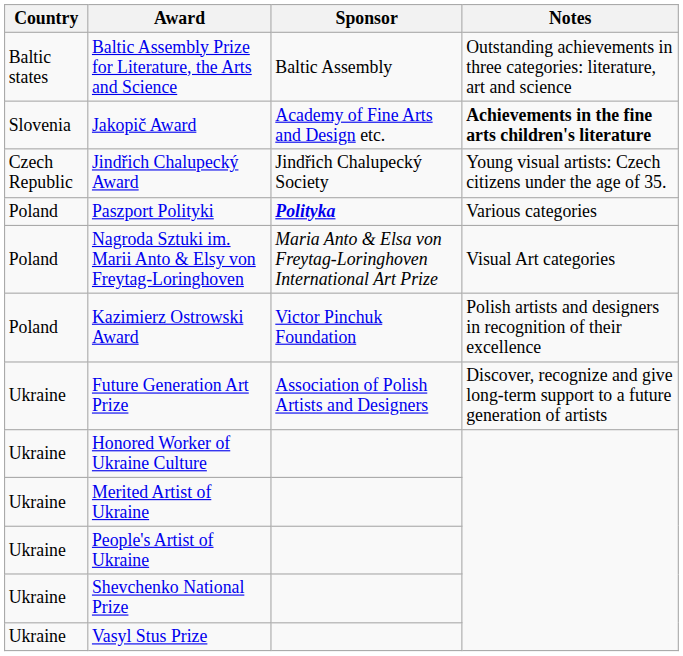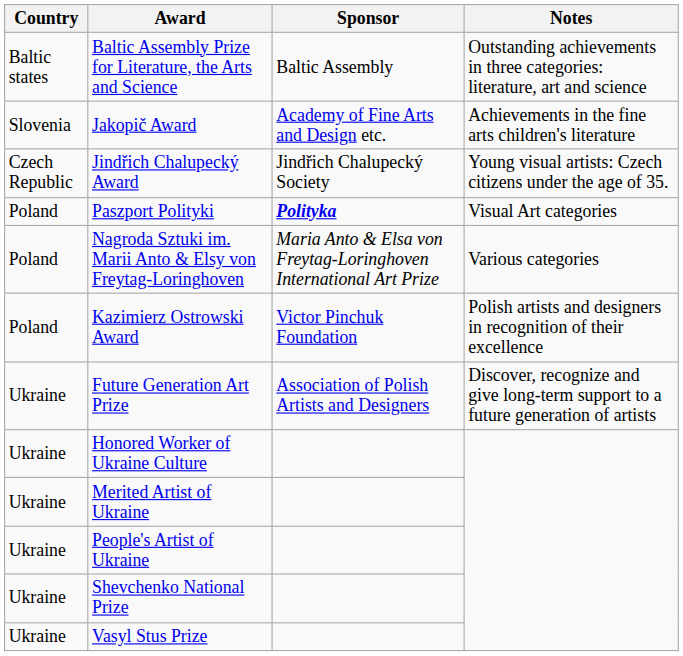Jakopič Award | Notes: bold -> normal
Paszport Polityki | Notes: Various categories -> Visual Art categories
Nagroda Sztuki im. Marii Anto & Elsy von Freytag-Loringhoven | Notes: Visual Art categories -> Various categories
